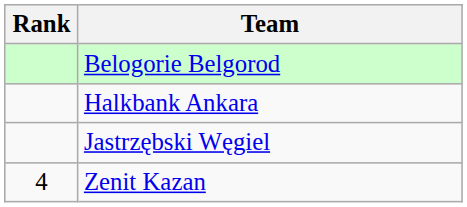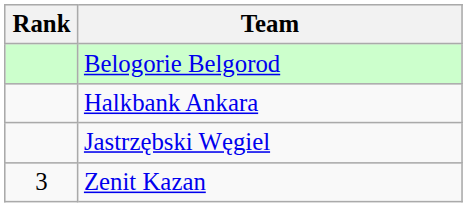Zenit Kazan | Rank: 4 -> 3
